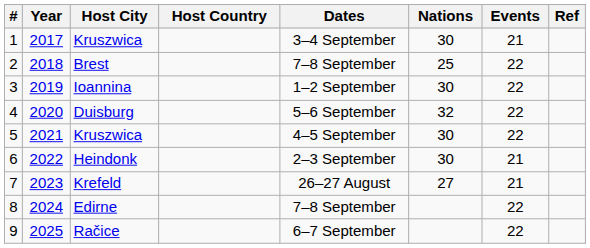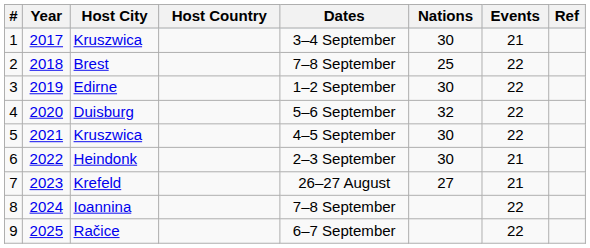3 | Host City: Ioannina -> Edirne
8 | Host City: Edirne -> Ioannina
